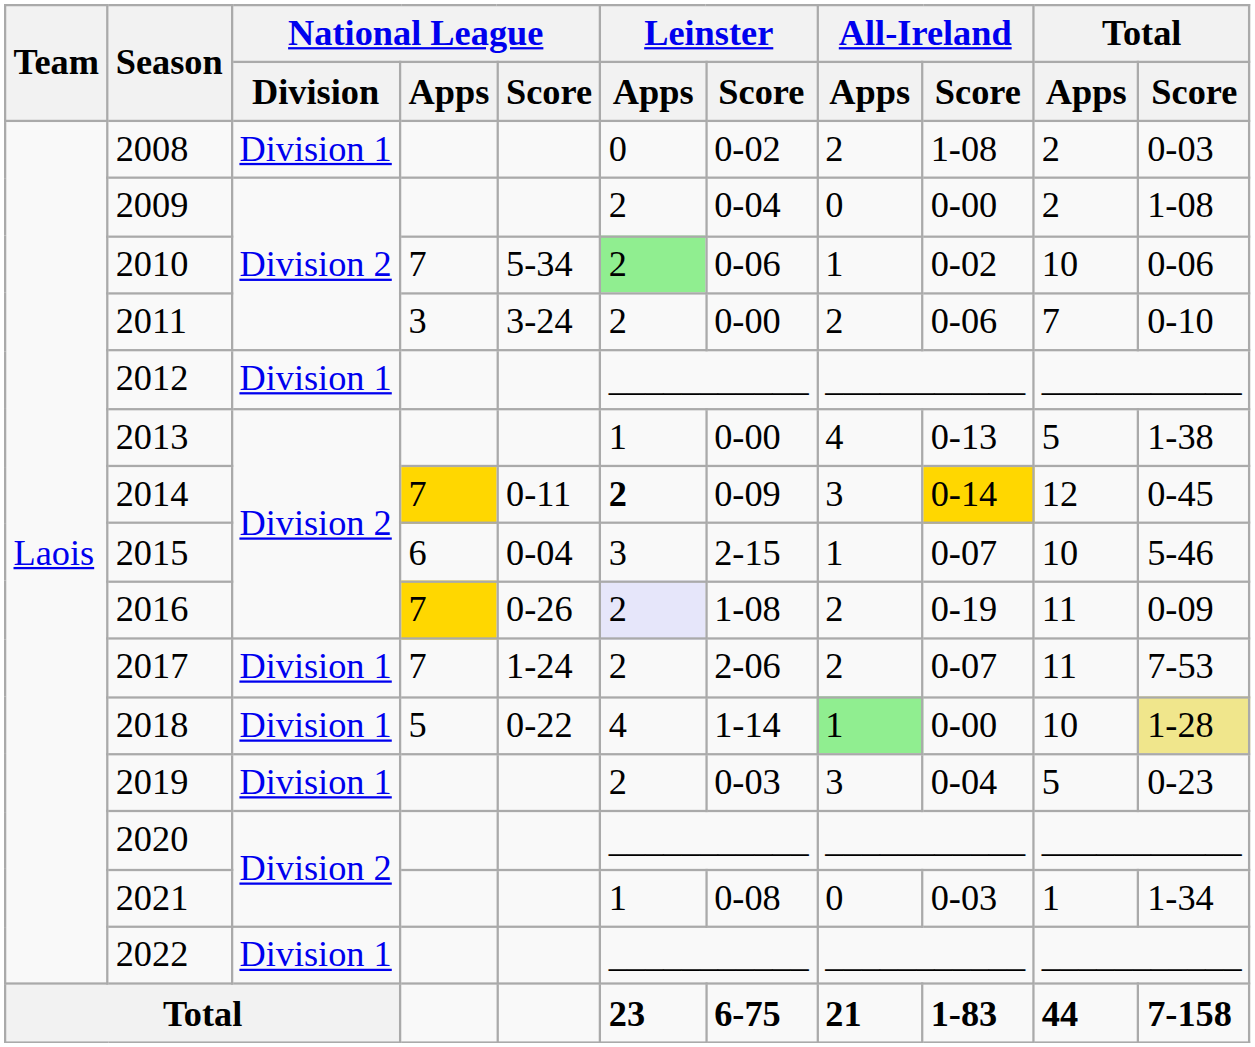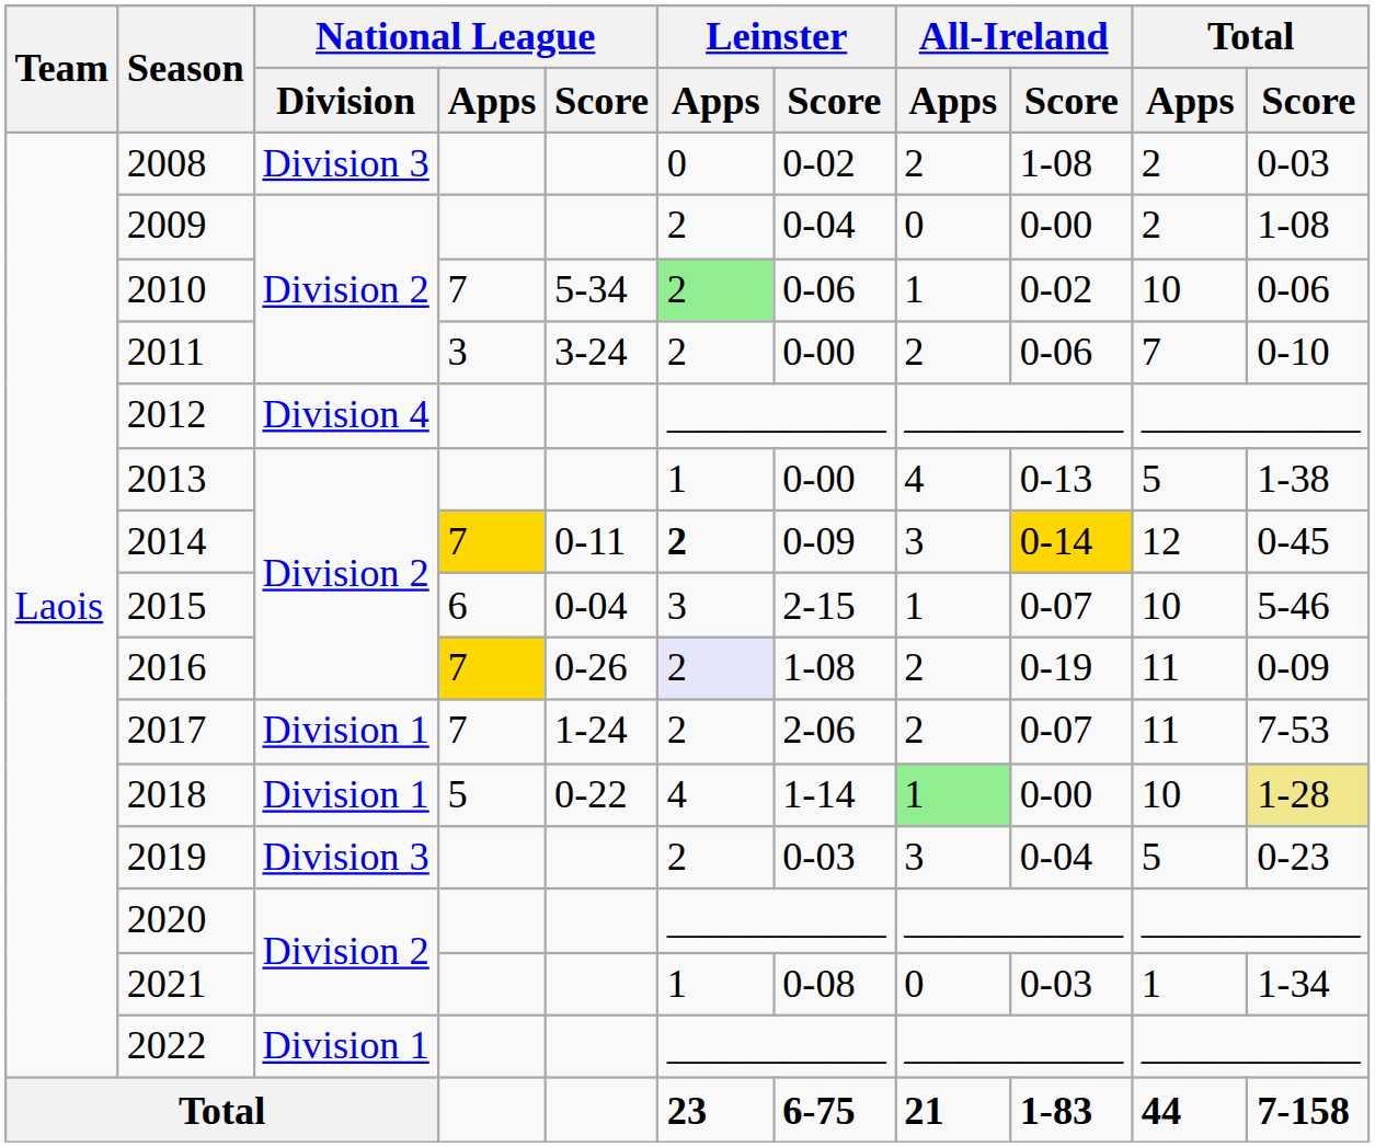2008 | National League / Division: Division 1 -> Division 3
2012 | National League / Division: Division 1 -> Division 4
2019 | National League / Division: Division 1 -> Division 3
